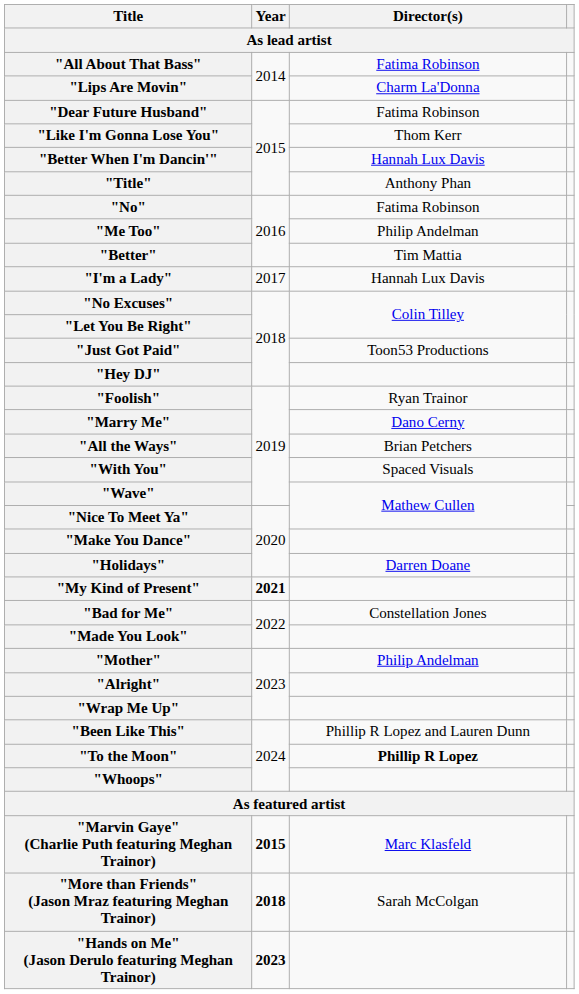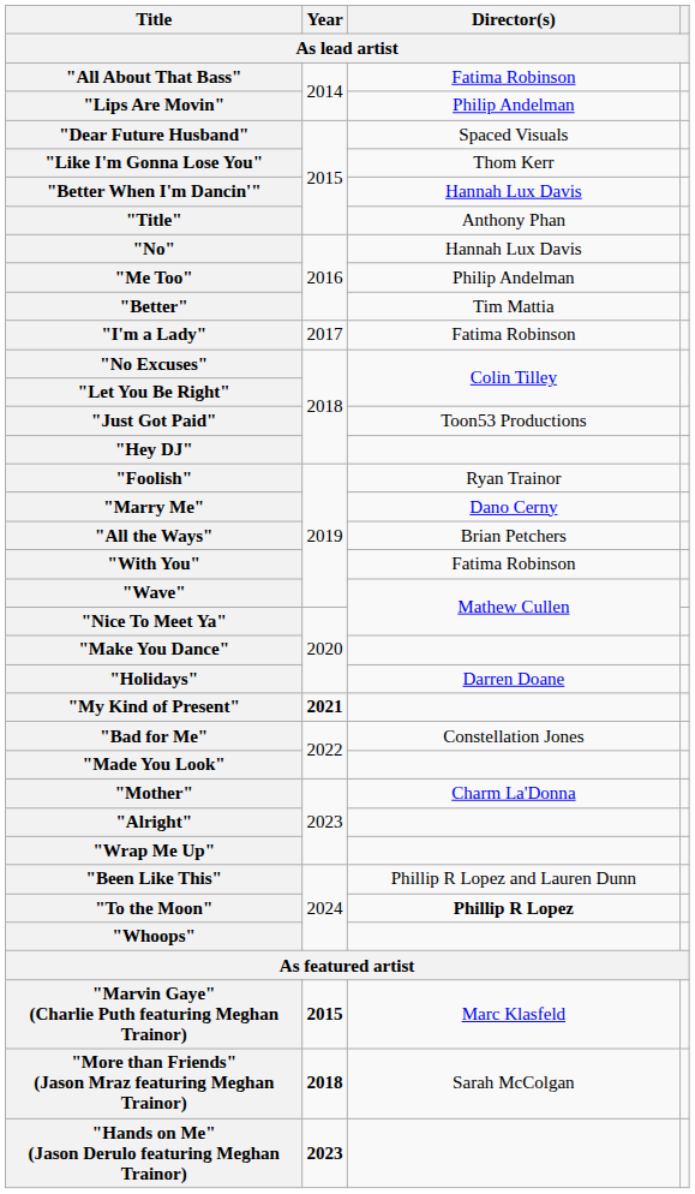"Lips Are Movin" | Director(s): Charm La'Donna -> Philip Andelman
"Dear Future Husband" | Director(s): Fatima Robinson -> Spaced Visuals
"No" | Director(s): Fatima Robinson -> Hannah Lux Davis
"I'm a Lady" | Director(s): Hannah Lux Davis -> Fatima Robinson
"With You" | Director(s): Spaced Visuals -> Fatima Robinson
"Mother" | Director(s): Philip Andelman -> Charm La'Donna
